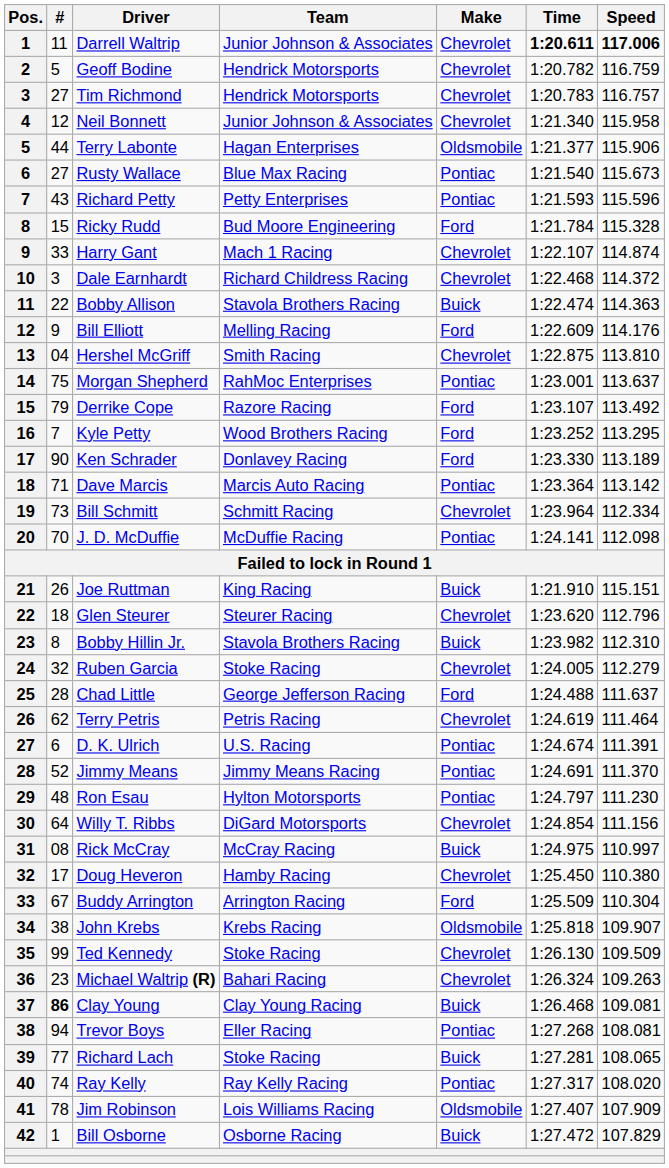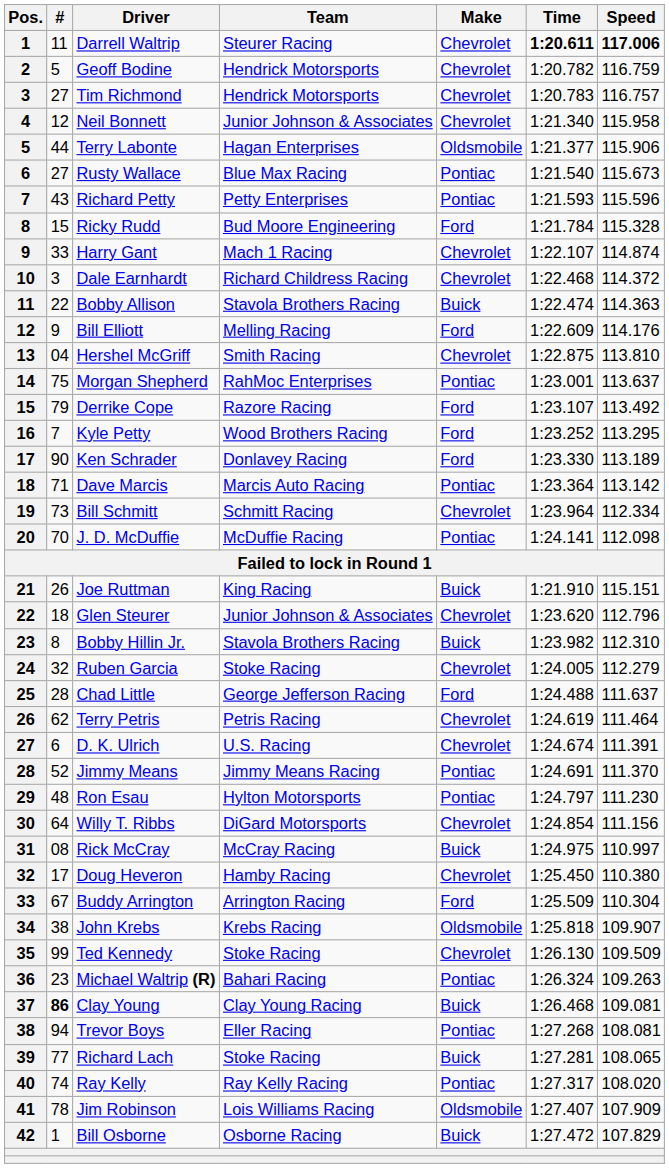Darrell Waltrip | Team: Junior Johnson & Associates -> Steurer Racing
Glen Steurer | Team: Steurer Racing -> Junior Johnson & Associates
D. K. Ulrich | Make: Pontiac -> Chevrolet
Michael Waltrip (R) | Make: Chevrolet -> Pontiac
